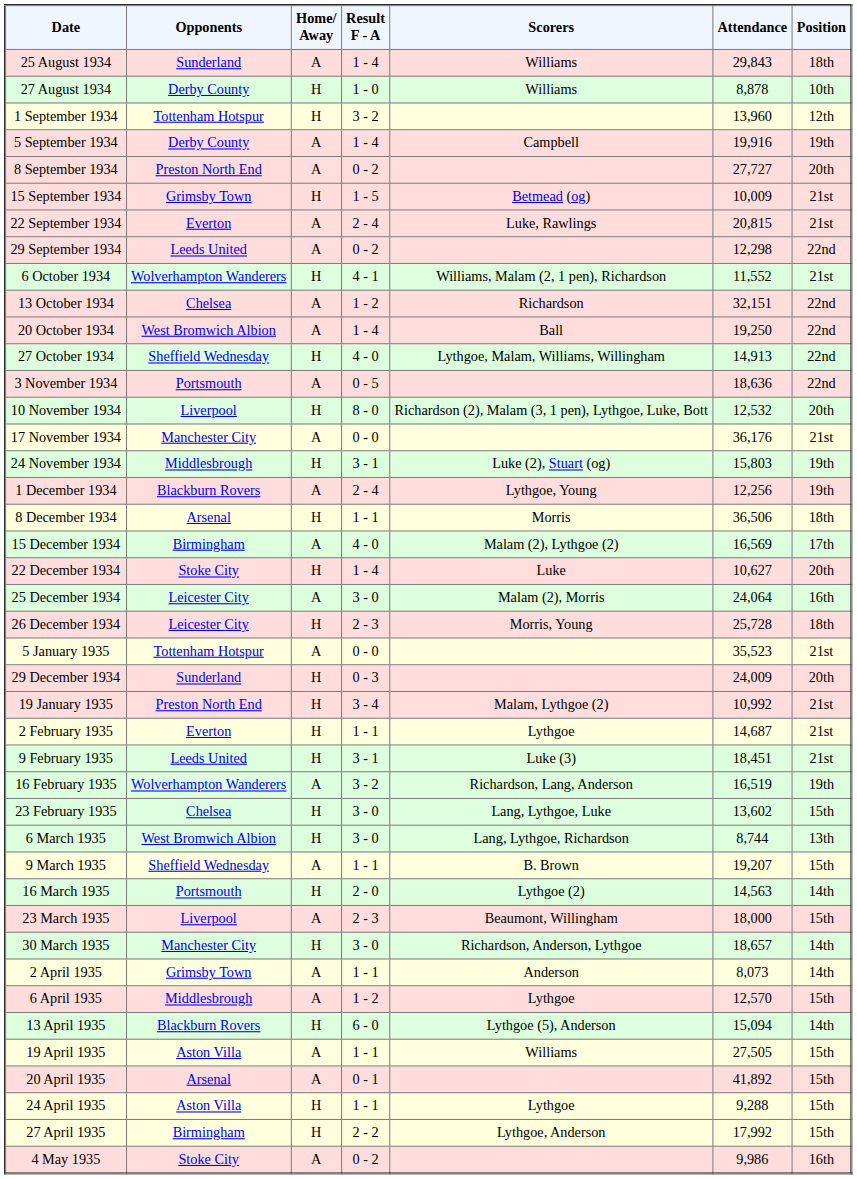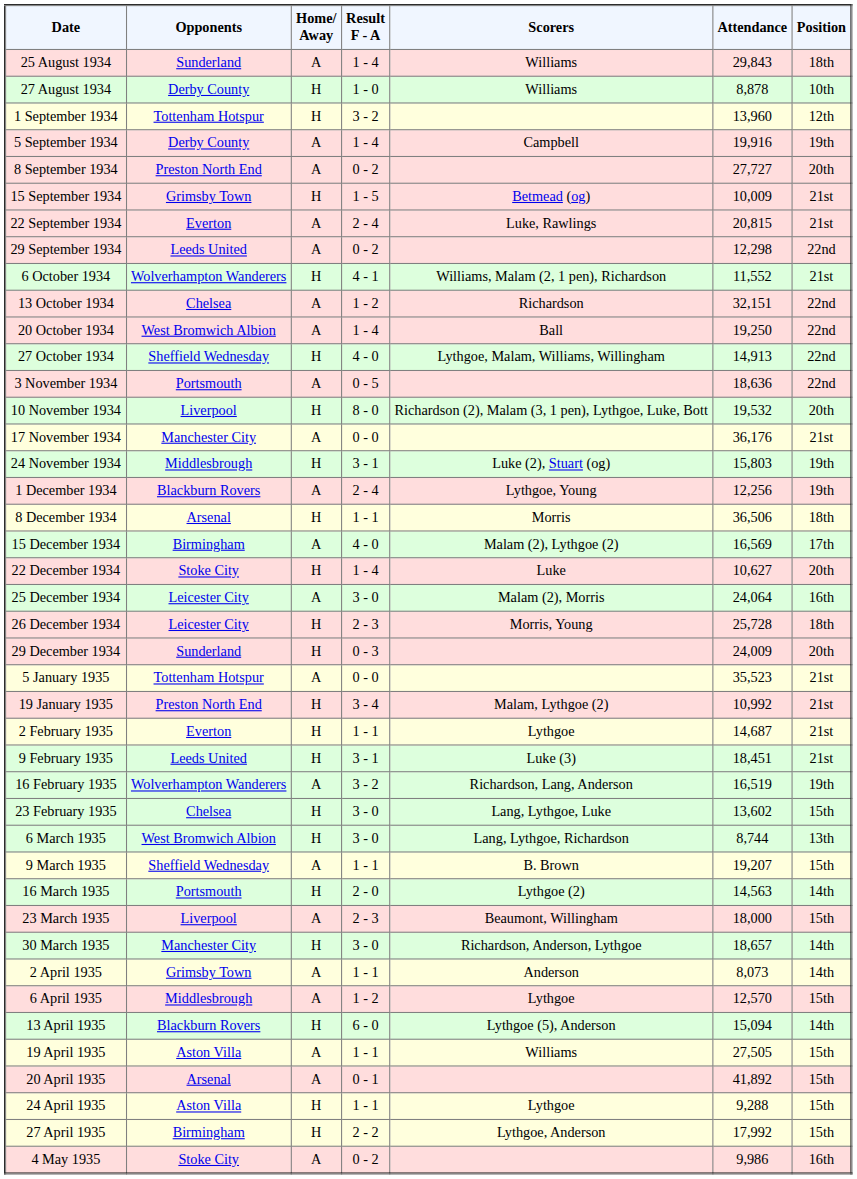10 November 1934 | Attendance: 12,532 -> 19,532
rows swapped: 29 December 1934 <-> 5 January 1935
